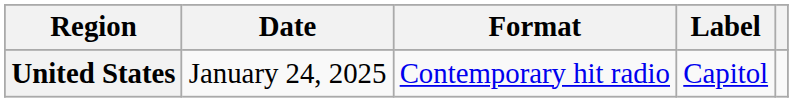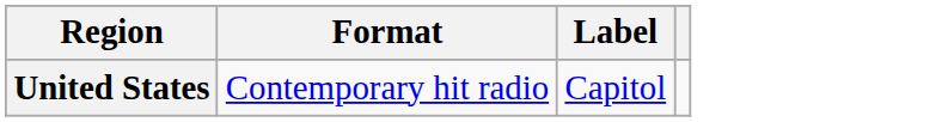- column: Date | January 24, 2025
